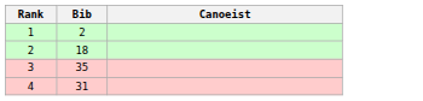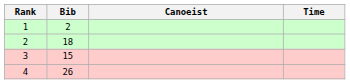+ column: Time
3 | Bib: 35 -> 15
4 | Bib: 31 -> 26
